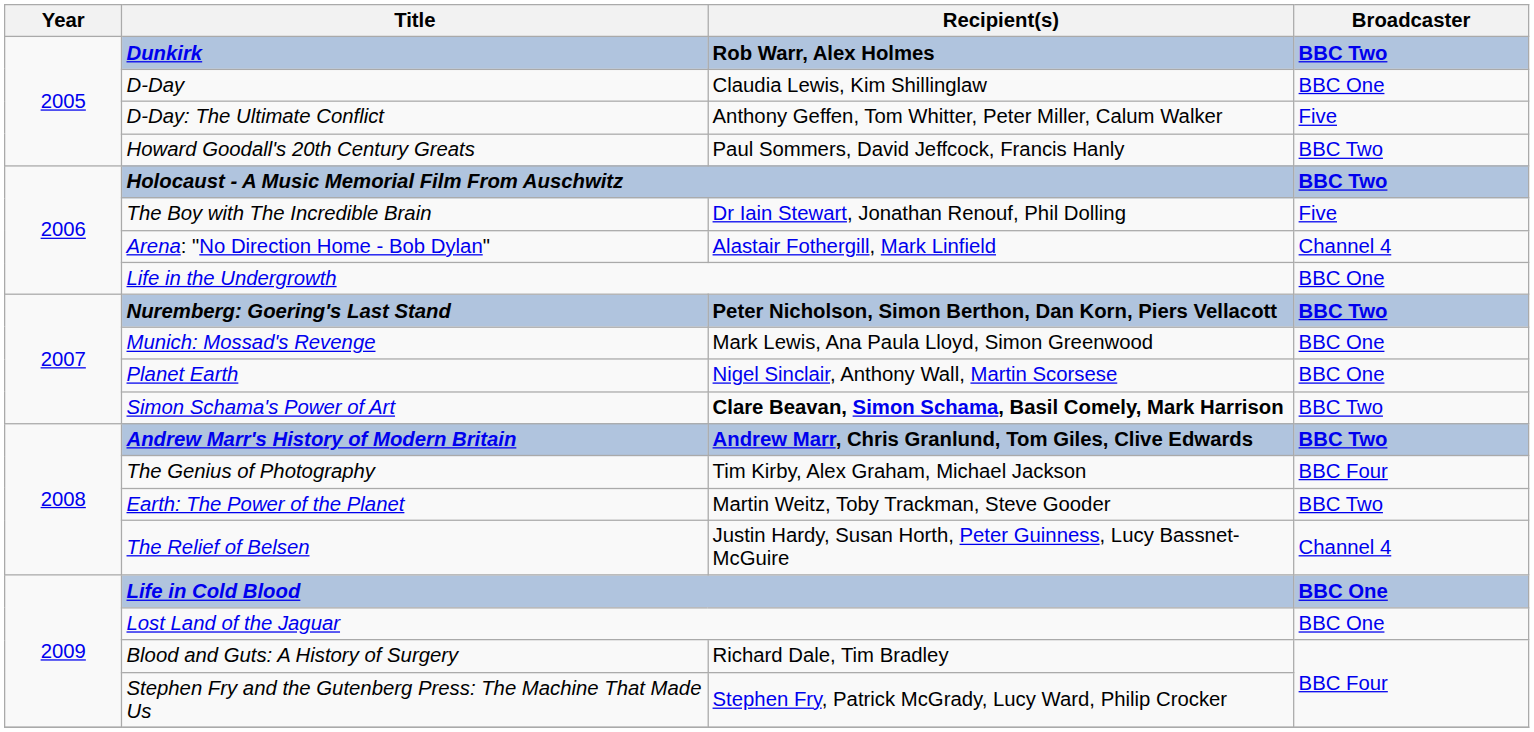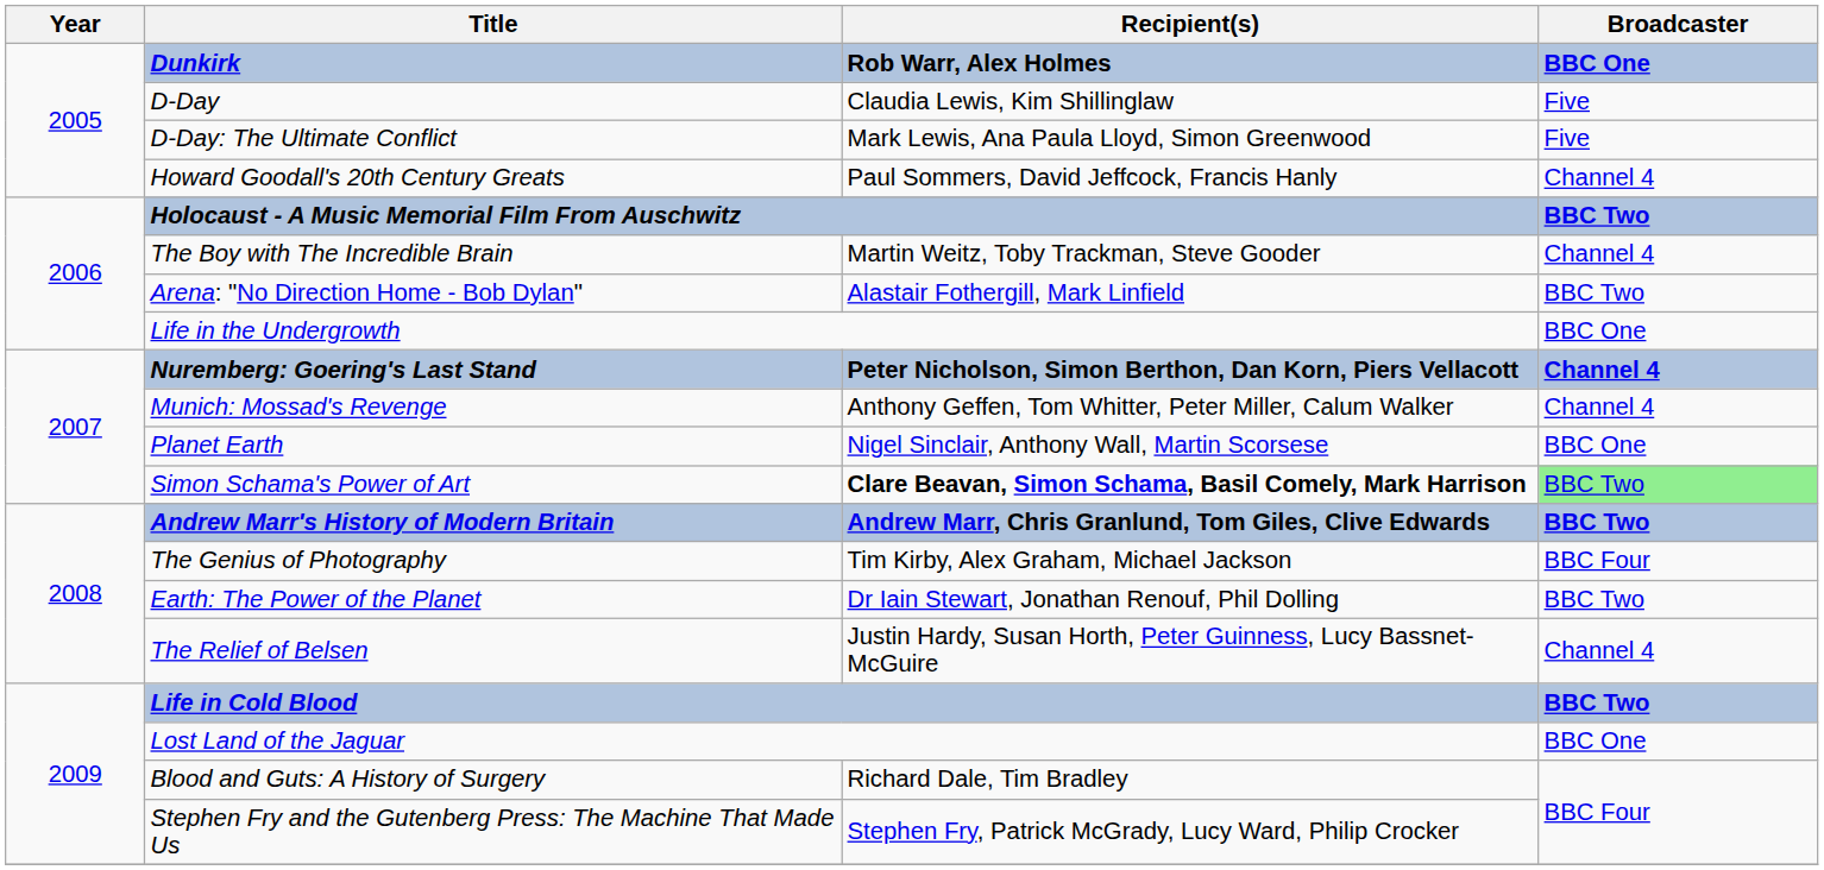Dunkirk | Broadcaster: BBC Two -> BBC One
D-Day | Broadcaster: BBC One -> Five
D-Day: The Ultimate Conflict | Recipient(s): Anthony Geffen, Tom Whitter, Peter Miller, Calum Walker -> Mark Lewis, Ana Paula Lloyd, Simon Greenwood
Howard Goodall's 20th Century Greats | Broadcaster: BBC Two -> Channel 4
The Boy with The Incredible Brain | Recipient(s): Dr Iain Stewart, Jonathan Renouf, Phil Dolling -> Martin Weitz, Toby Trackman, Steve Gooder
The Boy with The Incredible Brain | Broadcaster: Five -> Channel 4
Arena: "No Direction Home - Bob Dylan" | Broadcaster: Channel 4 -> BBC Two
Nuremberg: Goering's Last Stand | Broadcaster: BBC Two -> Channel 4
Munich: Mossad's Revenge | Recipient(s): Mark Lewis, Ana Paula Lloyd, Simon Greenwood -> Anthony Geffen, Tom Whitter, Peter Miller, Calum Walker
Munich: Mossad's Revenge | Broadcaster: BBC One -> Channel 4
Simon Schama's Power of Art | Broadcaster: no background -> lightgreen background
Earth: The Power of the Planet | Recipient(s): Martin Weitz, Toby Trackman, Steve Gooder -> Dr Iain Stewart, Jonathan Renouf, Phil Dolling
Life in Cold Blood | Broadcaster: BBC One -> BBC Two
